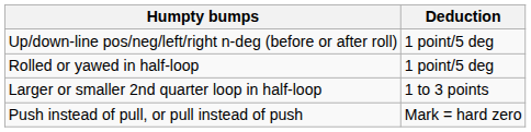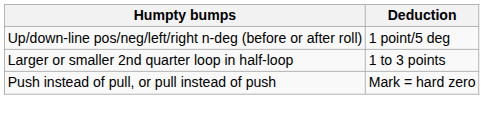- row: Rolled or yawed in half-loop | 1 point/5 deg
